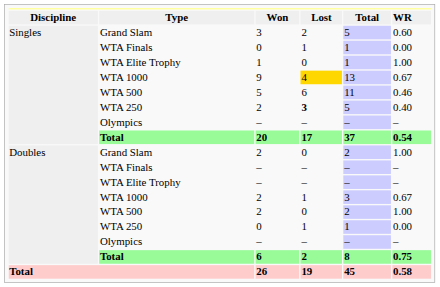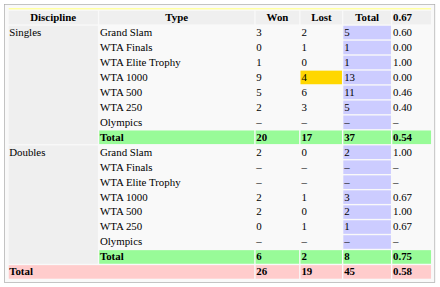Won | column 6: WR -> 0.67
9 | column 6: 0.67 -> 0.00
WTA 250 / 2 | column 4: bold -> normal
WTA 250 / 0 | column 6: 0.00 -> 0.67
